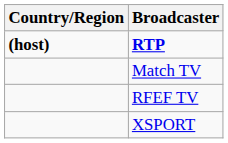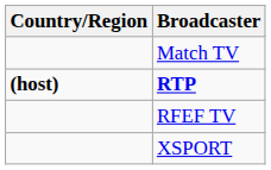rows swapped: RTP <-> Match TV
